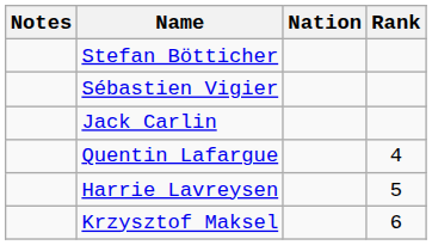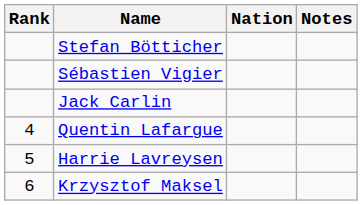columns swapped: Rank <-> Notes
